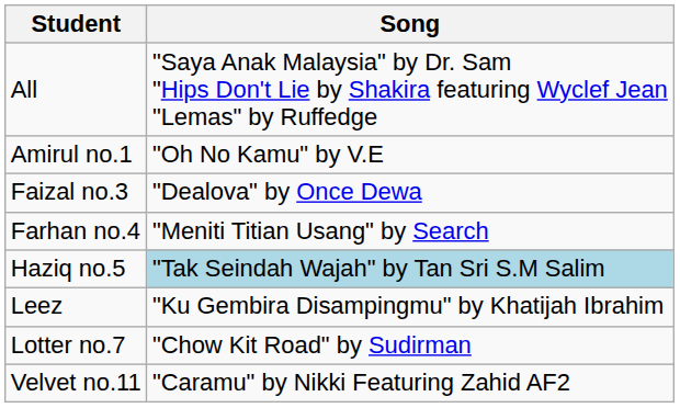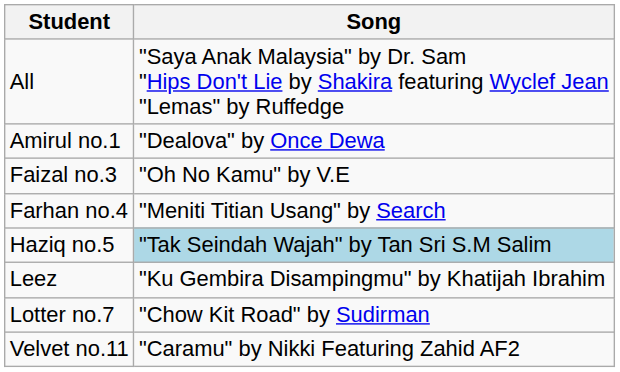Amirul no.1 | Song: "Oh No Kamu" by V.E -> "Dealova" by Once Dewa
Faizal no.3 | Song: "Dealova" by Once Dewa -> "Oh No Kamu" by V.E
